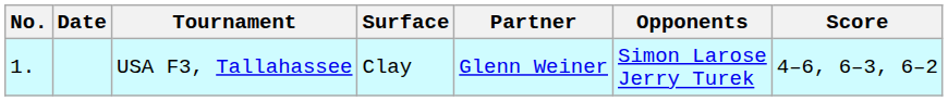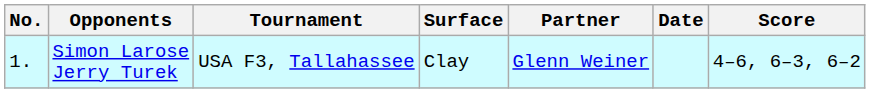columns swapped: Date <-> Opponents
